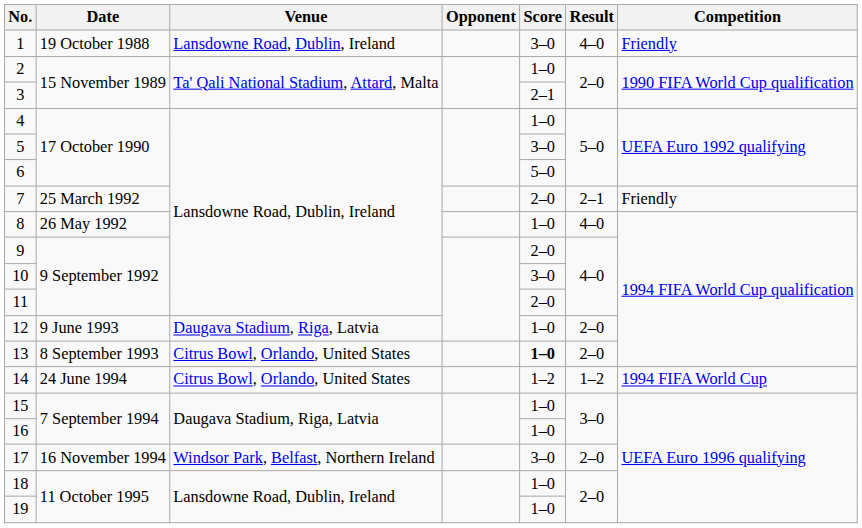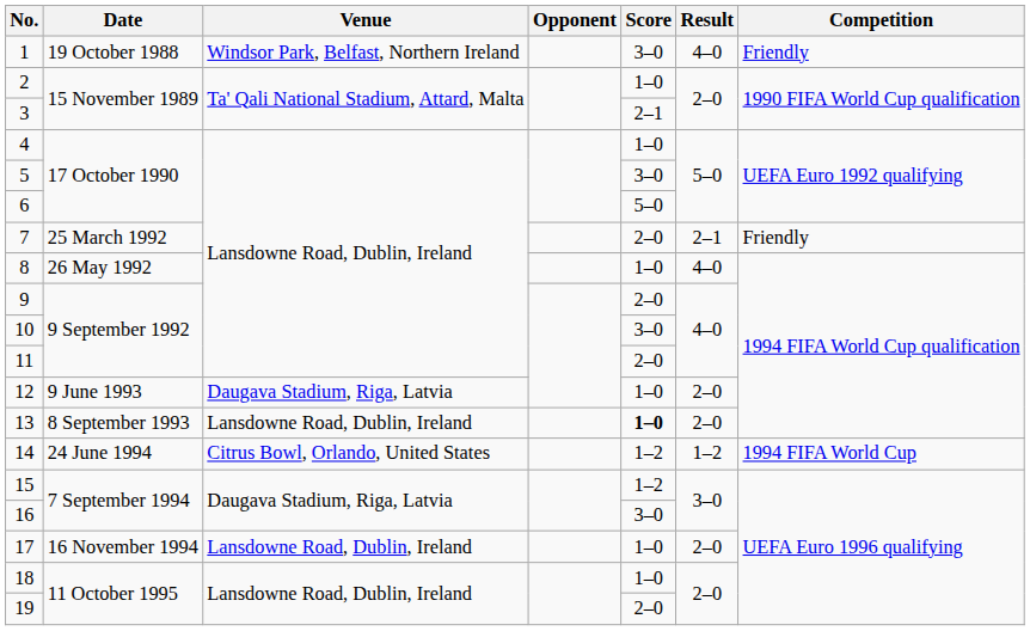1 | Venue: Lansdowne Road, Dublin, Ireland -> Windsor Park, Belfast, Northern Ireland
13 | Venue: Citrus Bowl, Orlando, United States -> Lansdowne Road, Dublin, Ireland
15 | Score: 1–0 -> 1–2
16 | Score: 1–0 -> 3–0
17 | Venue: Windsor Park, Belfast, Northern Ireland -> Lansdowne Road, Dublin, Ireland
17 | Score: 3–0 -> 1–0
19 | Score: 1–0 -> 2–0
